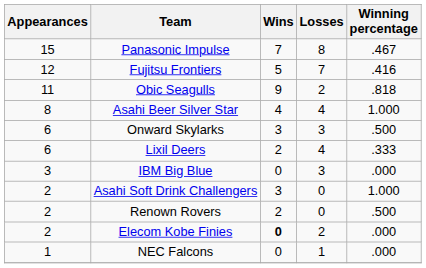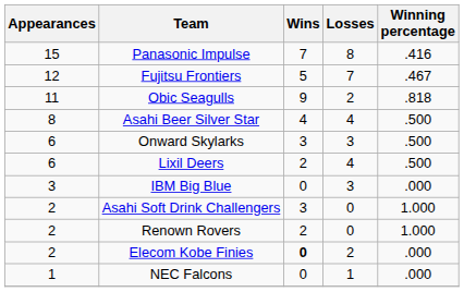Panasonic Impulse | Winning percentage: .467 -> .416
Fujitsu Frontiers | Winning percentage: .416 -> .467
Asahi Beer Silver Star | Winning percentage: 1.000 -> .500
Lixil Deers | Winning percentage: .333 -> .500
Renown Rovers | Winning percentage: .500 -> 1.000
